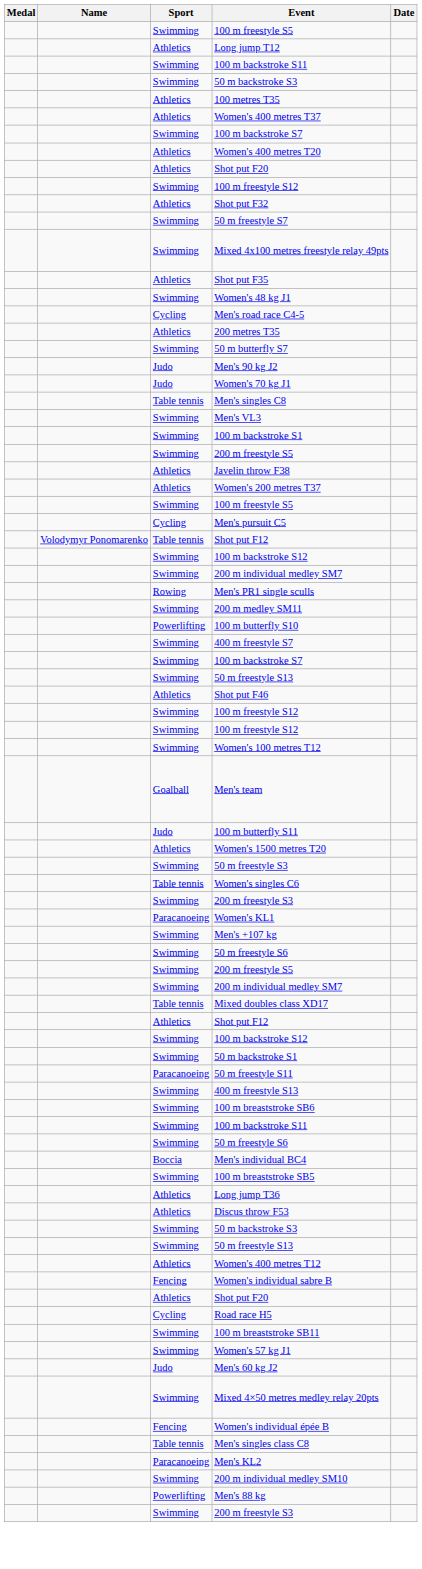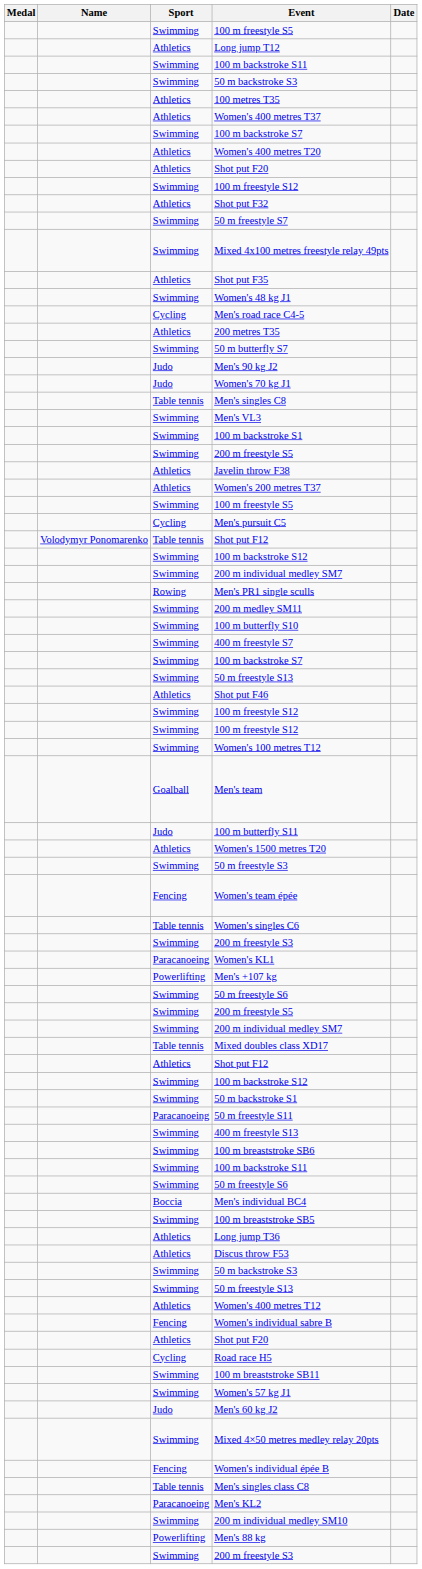100 m butterfly S10 | Sport: Powerlifting -> Swimming
+ row: Fencing | Women's team épée
Men's +107 kg | Sport: Swimming -> Powerlifting
